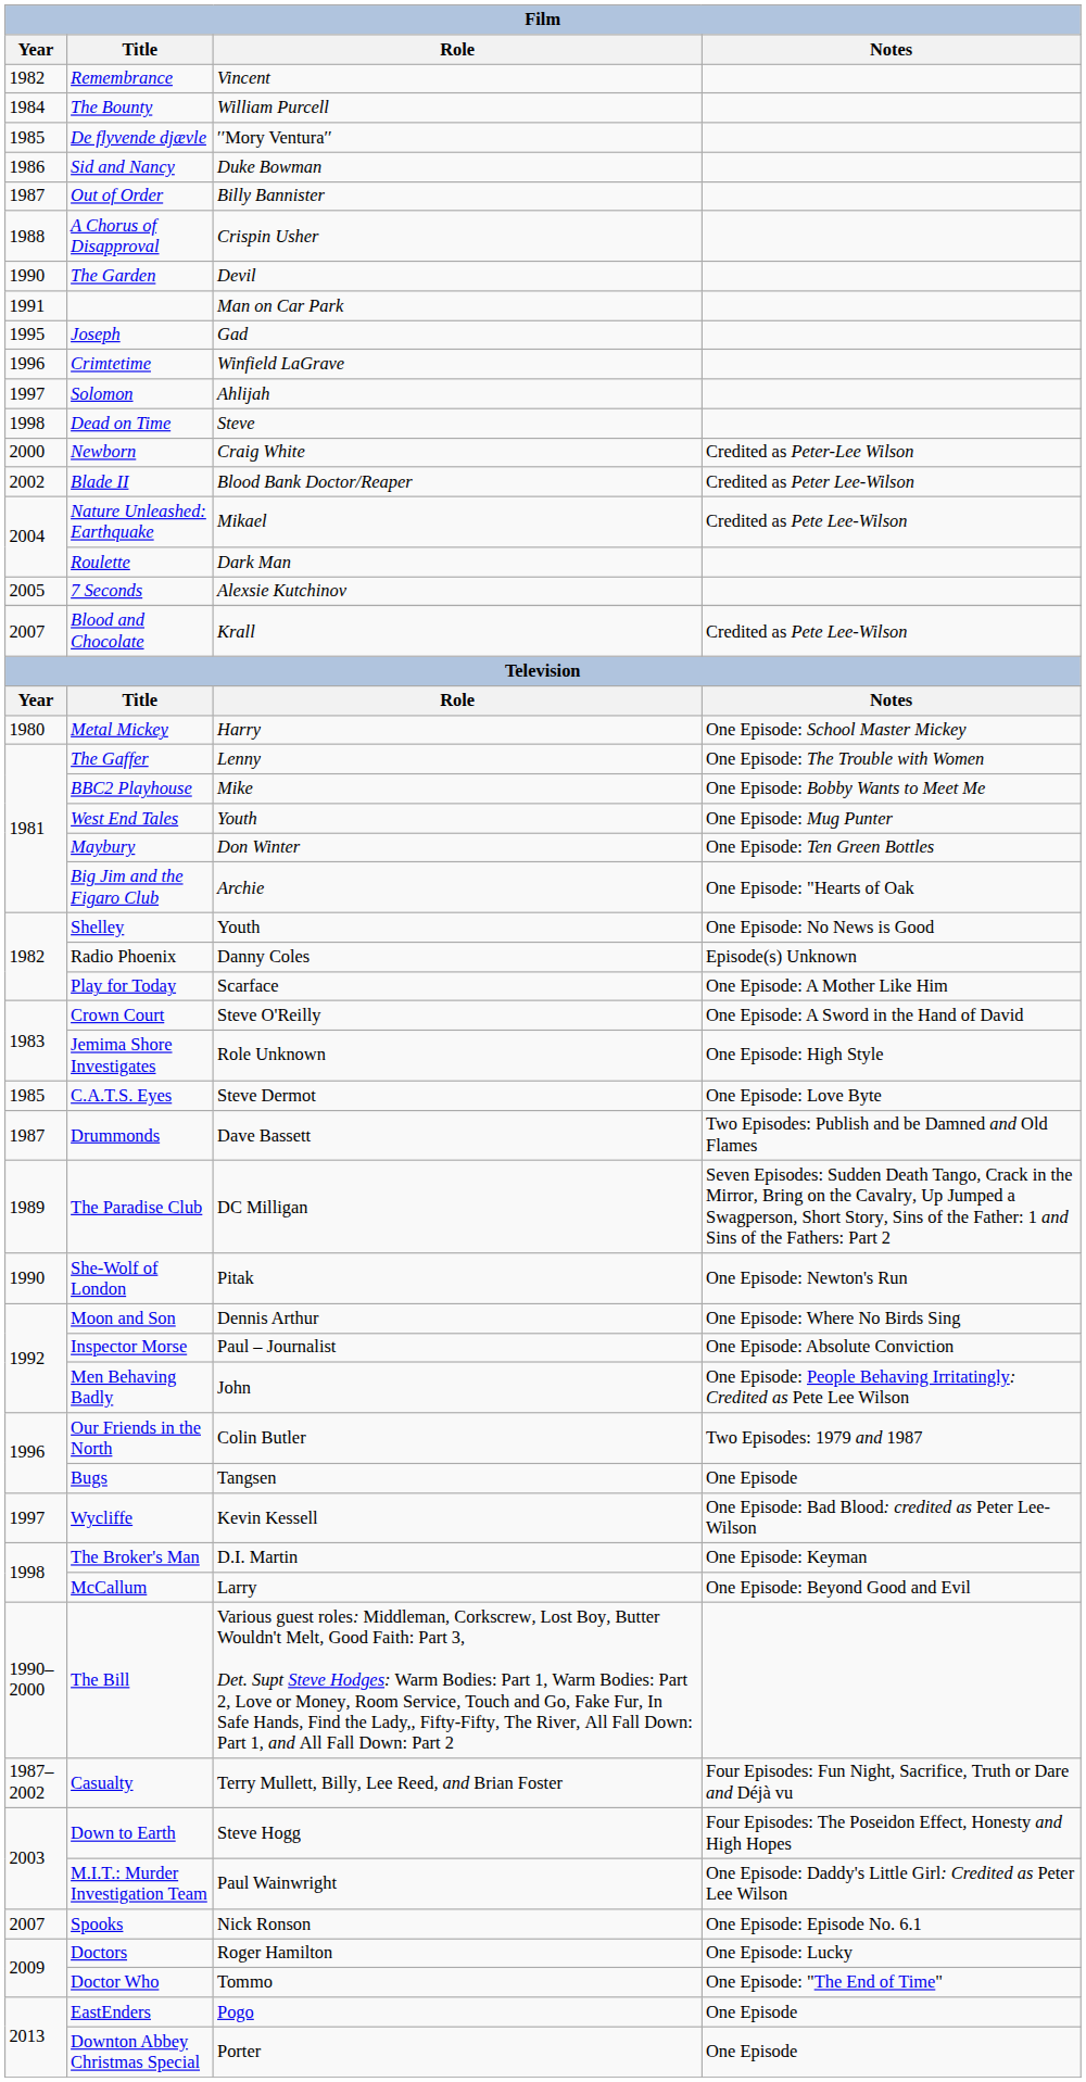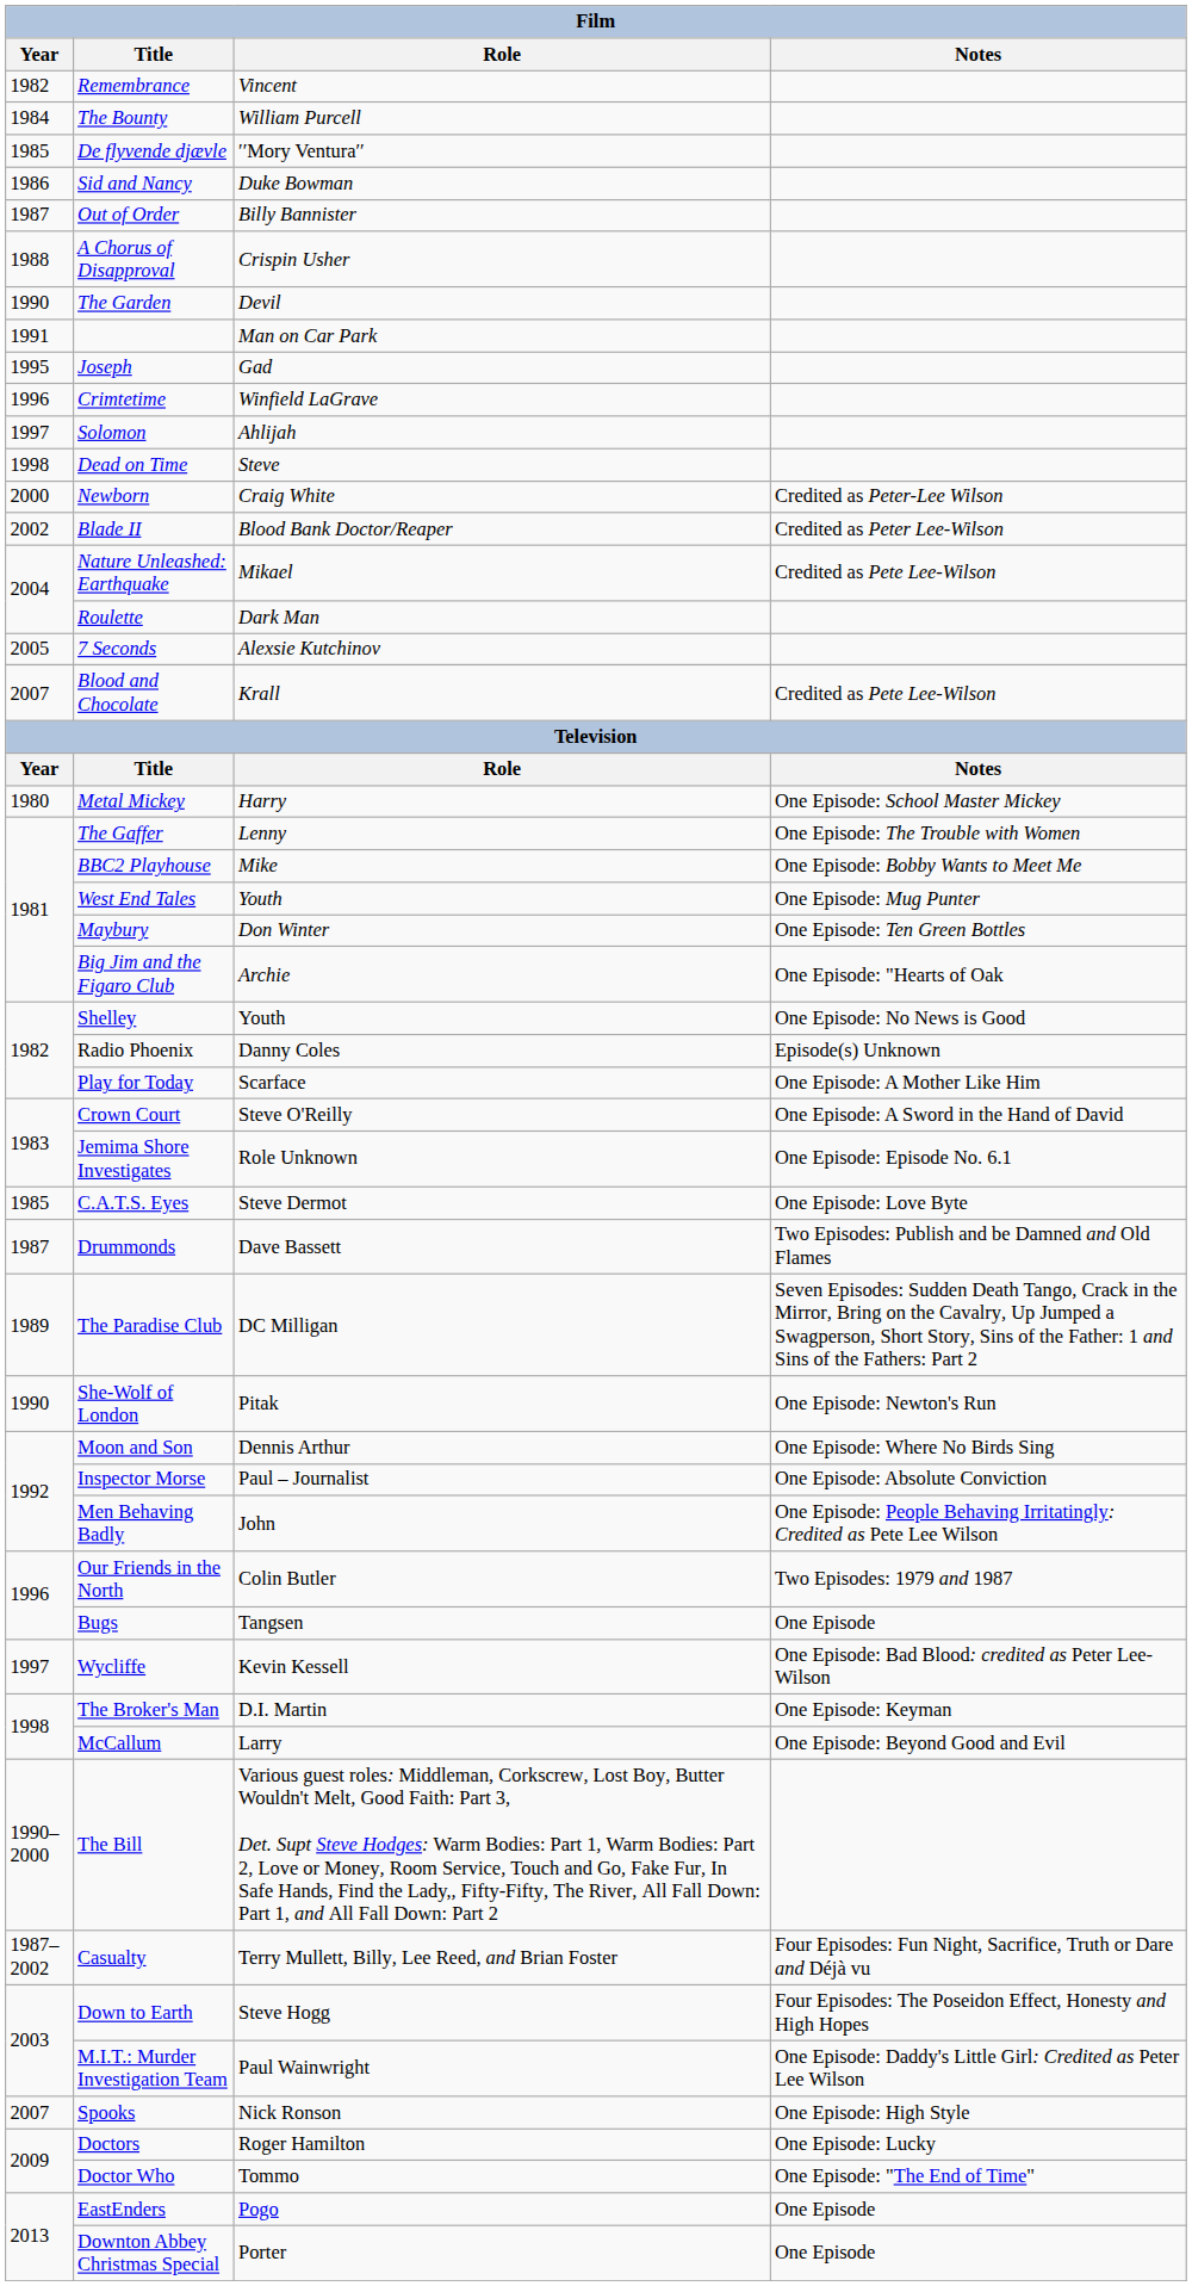Jemima Shore Investigates | Notes: One Episode: High Style -> One Episode: Episode No. 6.1
Spooks | Notes: One Episode: Episode No. 6.1 -> One Episode: High Style
